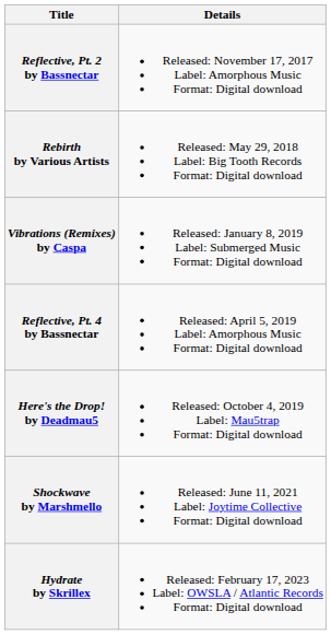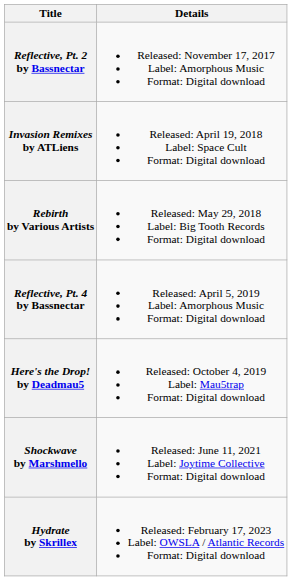+ row: Invasion Remixes by ATLiens | Released: April 19, 2018 Label: Space Cult Format: Digital download
- row: Vibrations (Remixes) by Caspa | Released: January 8, 2019 Label: Submerged Music Format: Digital download
